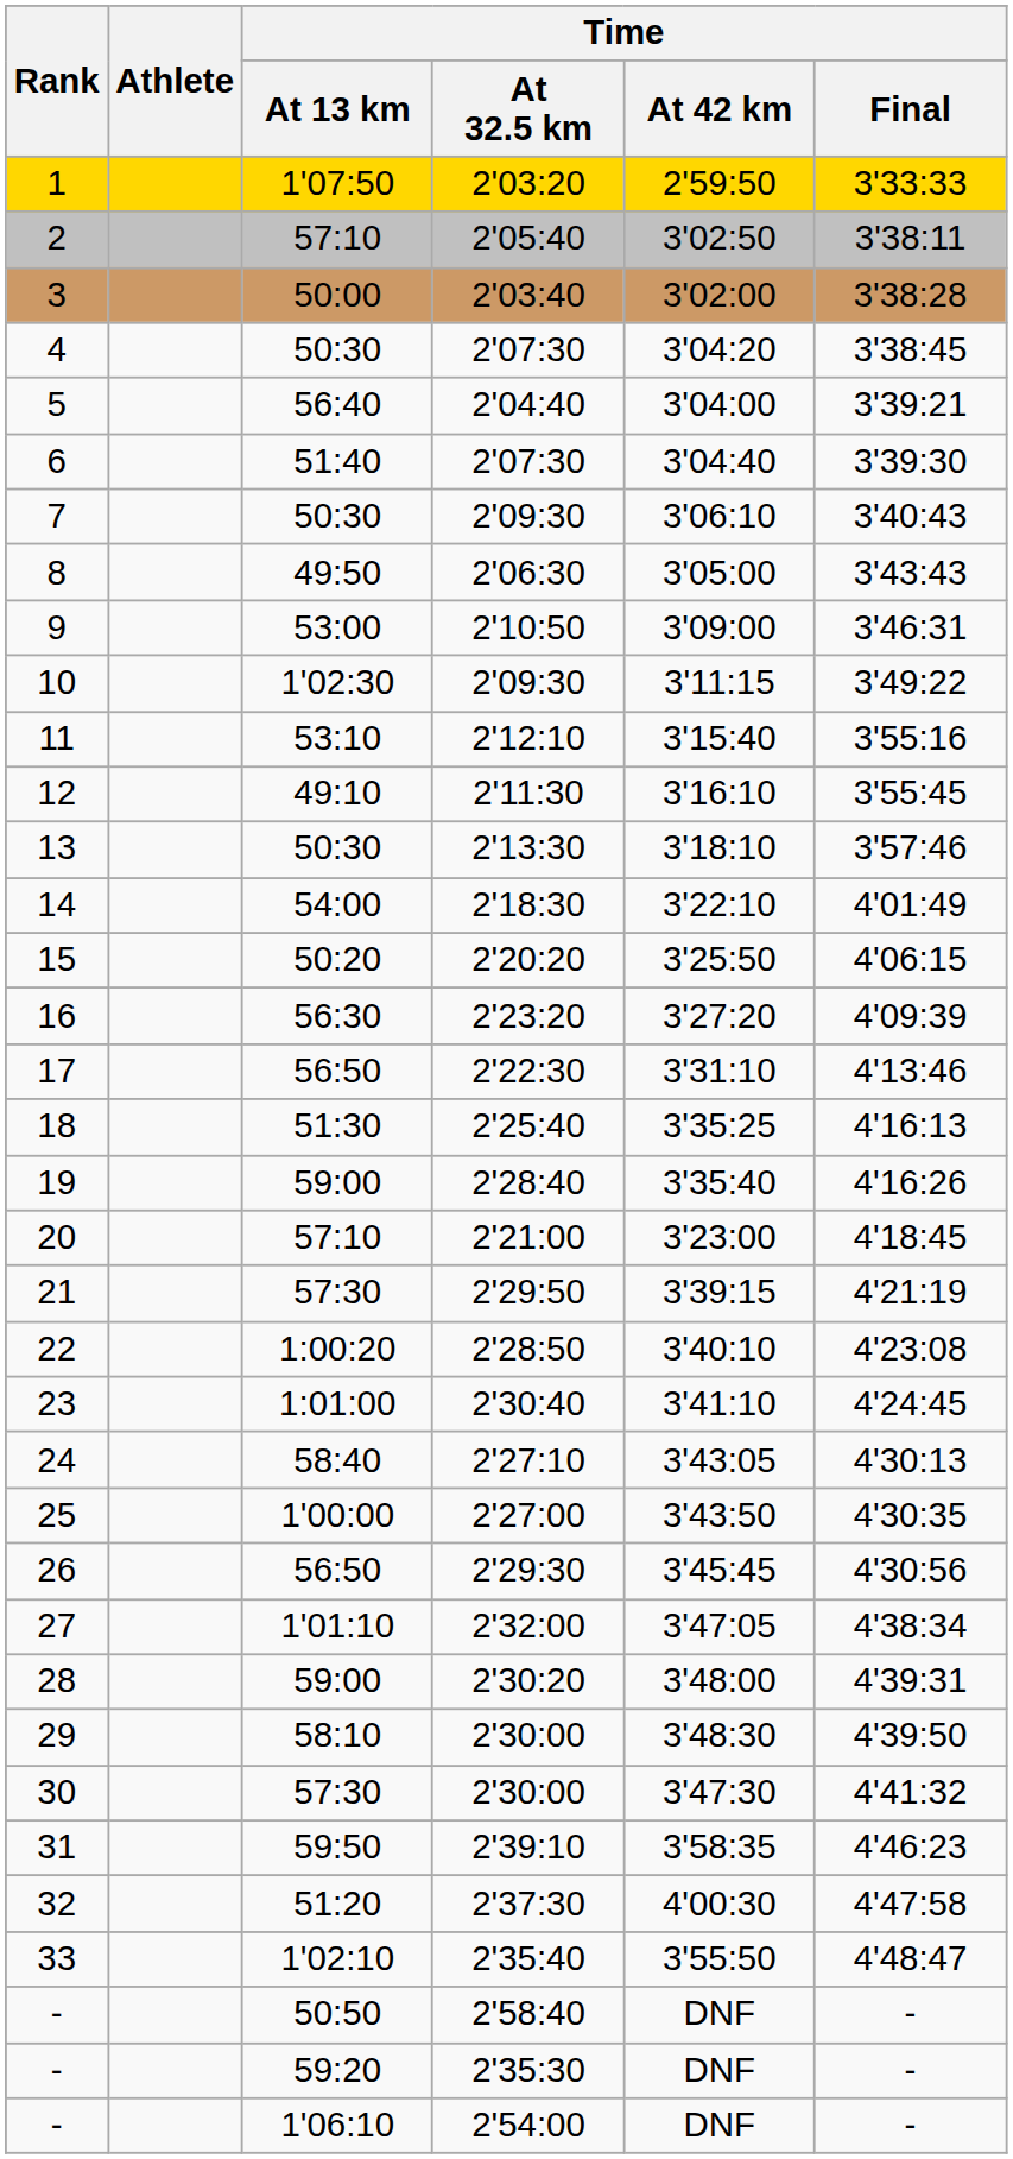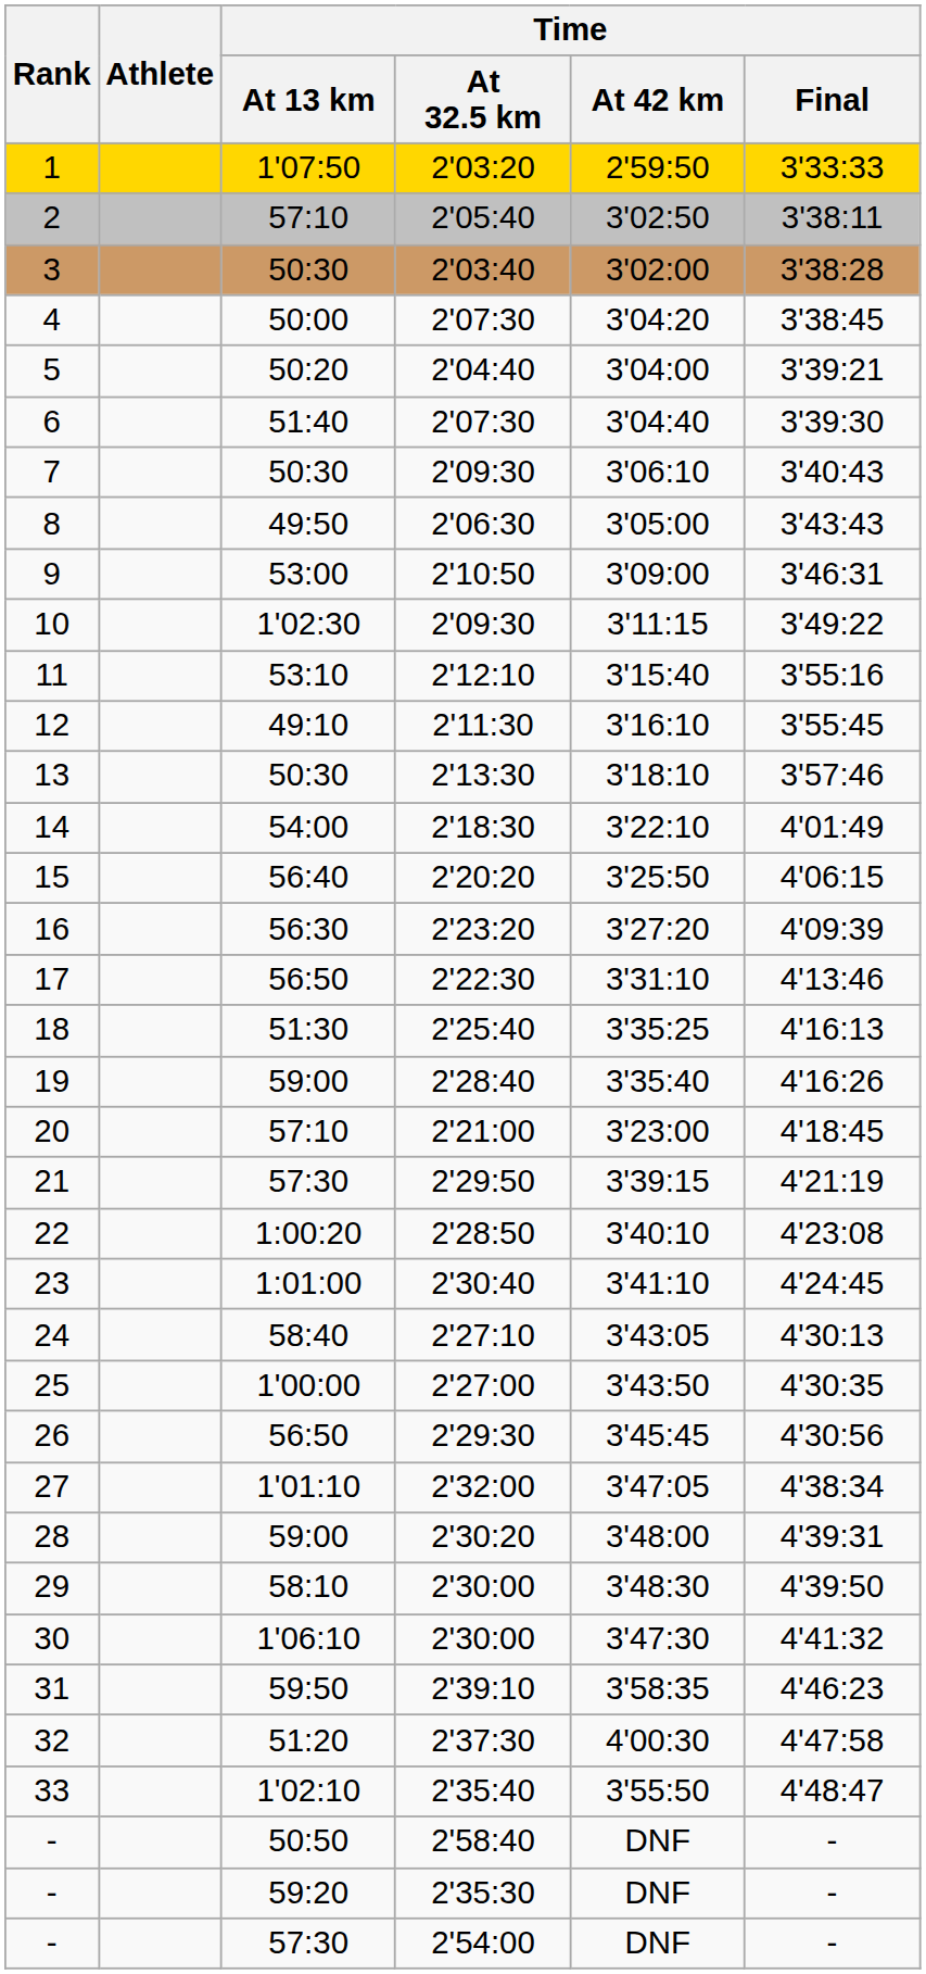3 | Time / At 13 km: 50:00 -> 50:30
4 | Time / At 13 km: 50:30 -> 50:00
5 | Time / At 13 km: 56:40 -> 50:20
15 | Time / At 13 km: 50:20 -> 56:40
30 | Time / At 13 km: 57:30 -> 1'06:10
- / 2'54:00 | Time / At 13 km: 1'06:10 -> 57:30
